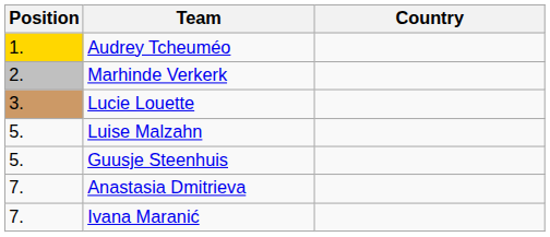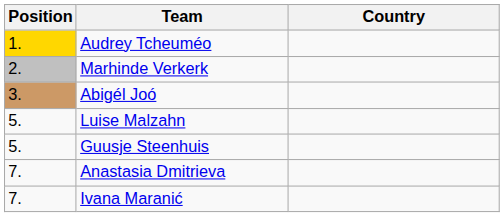+ row: 3. | Abigél Joó
- row: 3. | Lucie Louette
